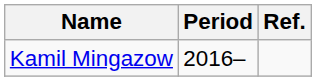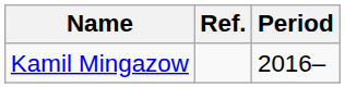columns swapped: Period <-> Ref.
